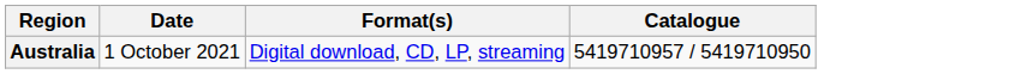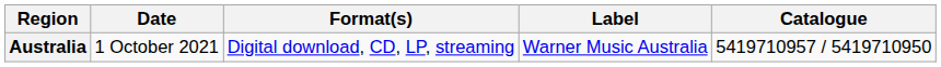+ column: Label | Warner Music Australia
